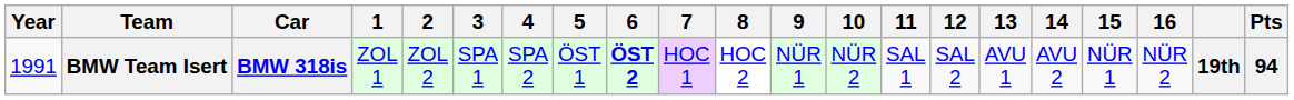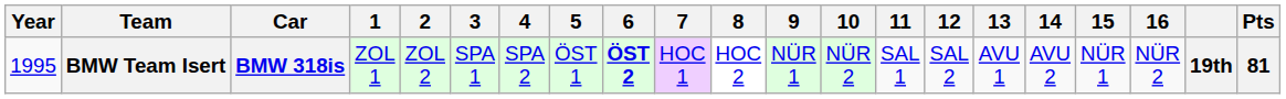BMW Team Isert | Year: 1991 -> 1995
BMW Team Isert | Pts: 94 -> 81
